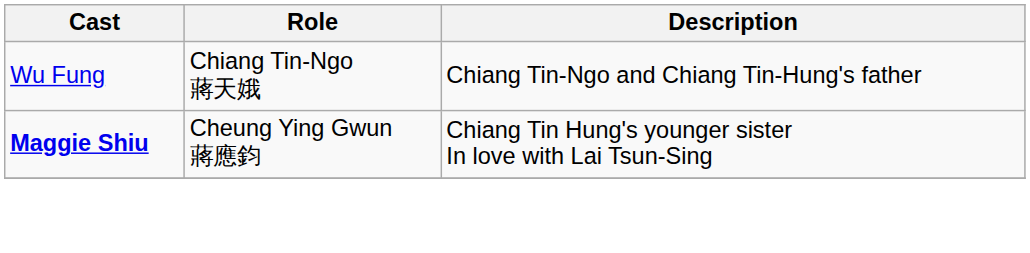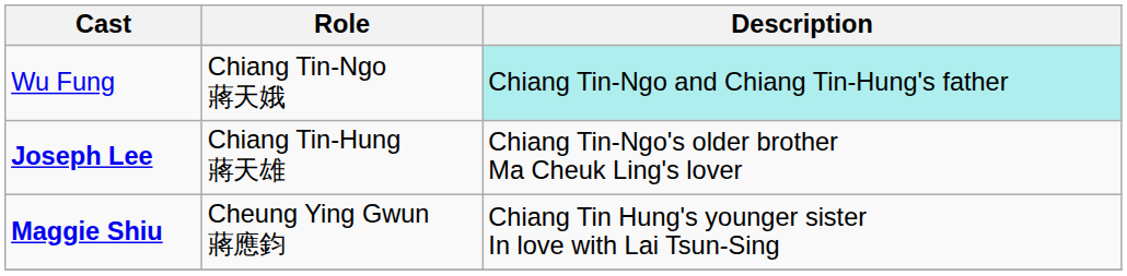Wu Fung | Description: no background -> paleturquoise background
+ row: Joseph Lee | Chiang Tin-Hung 蔣天雄 | Chiang Tin-Ngo's older brother Ma Cheuk Ling's lover
